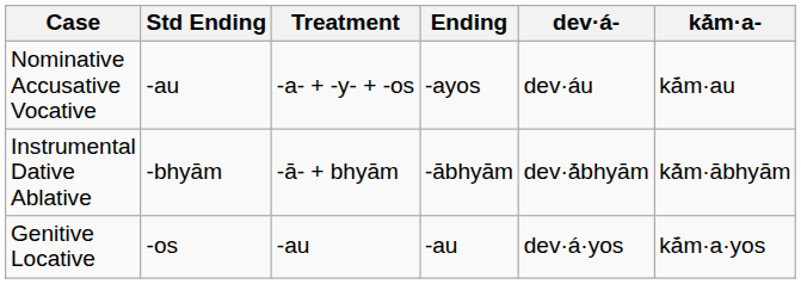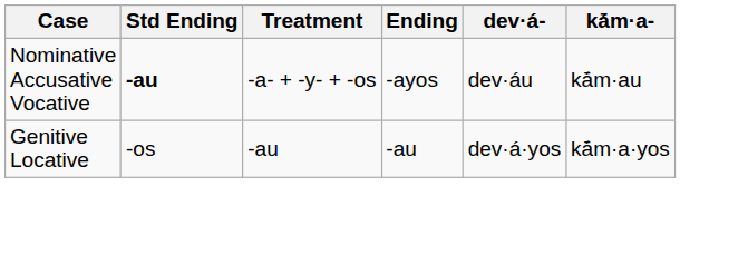Nominative Accusative Vocative | Std Ending: normal -> bold
- row: Instrumental Dative Ablative | -bhyām | -ā- + bhyām | -ābhyām | dev·ā́bhyām | kā́m·ābhyām
